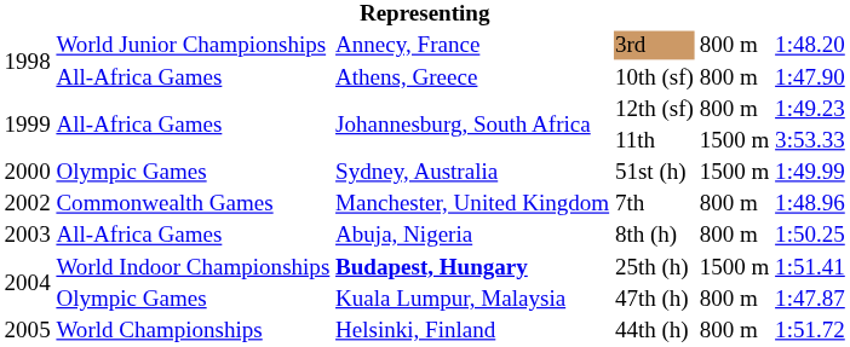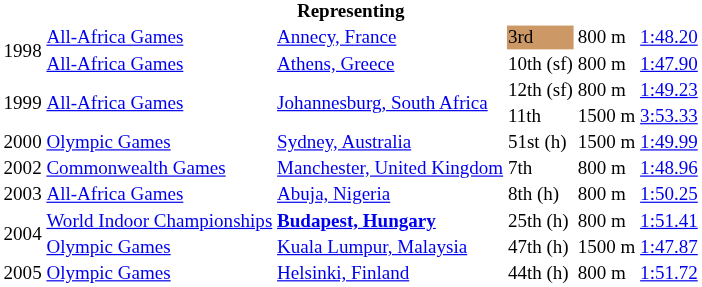3rd | column 2: World Junior Championships -> All-Africa Games
25th (h) | column 5: 1500 m -> 800 m
47th (h) | column 5: 800 m -> 1500 m
44th (h) | column 2: World Championships -> Olympic Games
